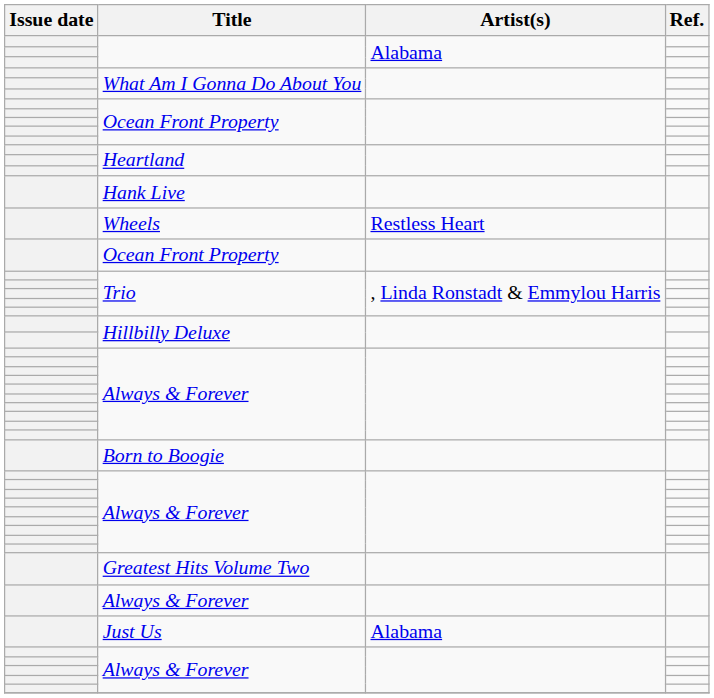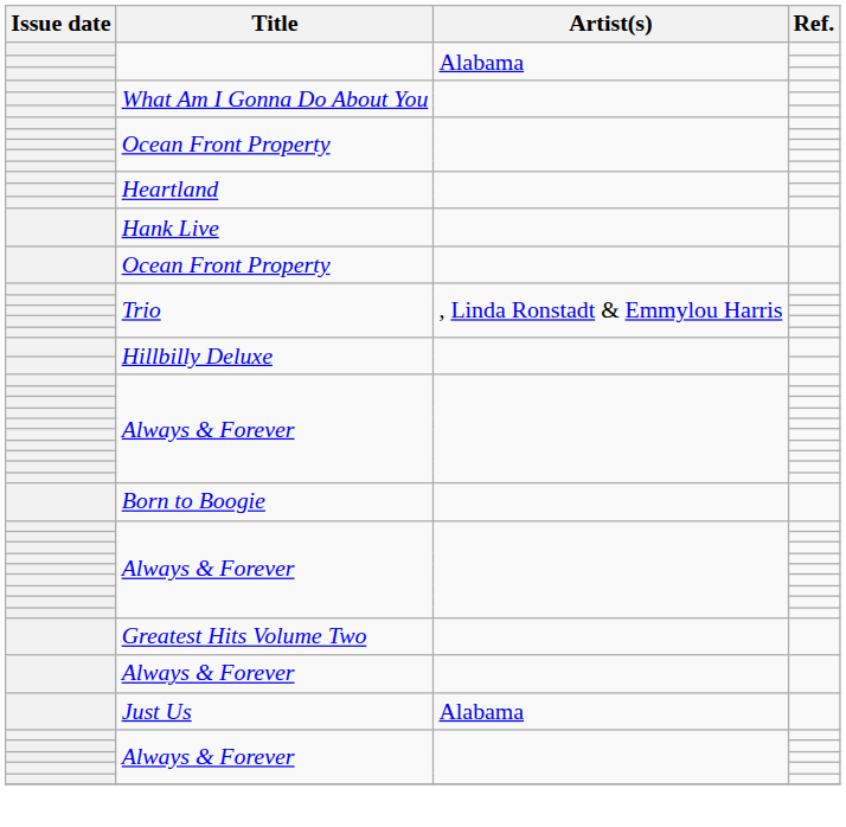- row: Wheels | Restless Heart
